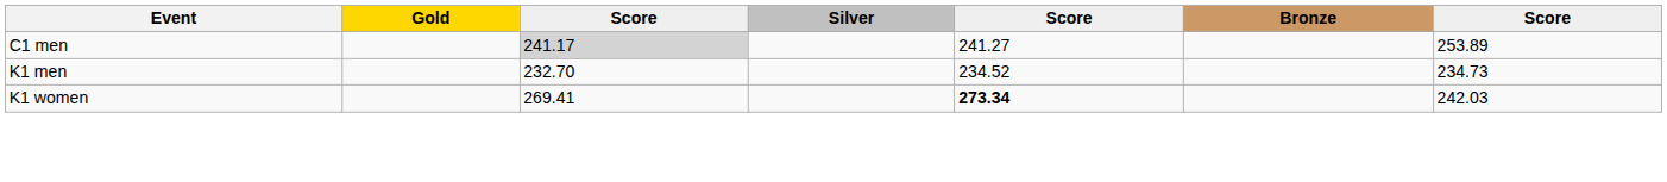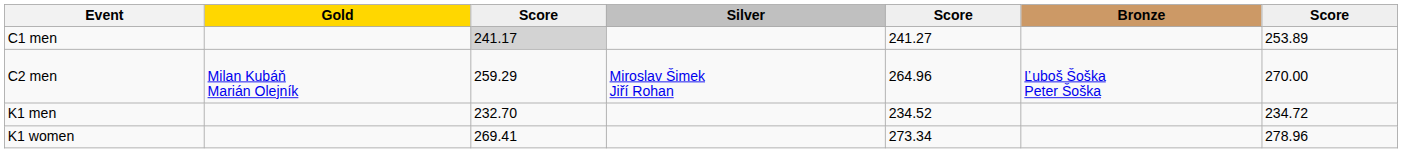+ row: C2 men | Milan Kubáň Marián Olejník | 259.29 | Miroslav Šimek Jiří Rohan | 264.96 | Ľuboš Šoška Peter Šoška | 270.00
K1 men | column 7: 234.73 -> 234.72
K1 women | column 5: bold -> normal
K1 women | column 7: 242.03 -> 278.96
